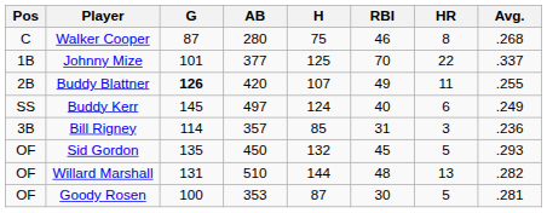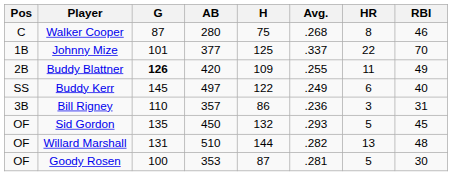columns swapped: Avg. <-> RBI
Buddy Blattner | H: 107 -> 109
Buddy Kerr | H: 124 -> 122
Bill Rigney | G: 114 -> 110
Bill Rigney | H: 85 -> 86
